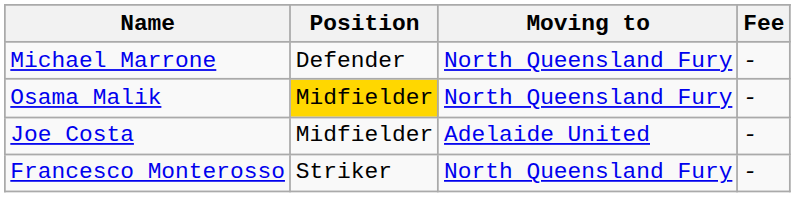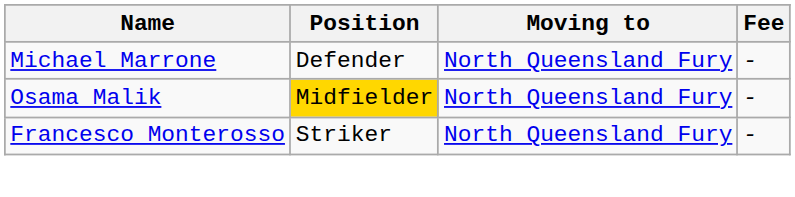- row: Joe Costa | Midfielder | Adelaide United | -
